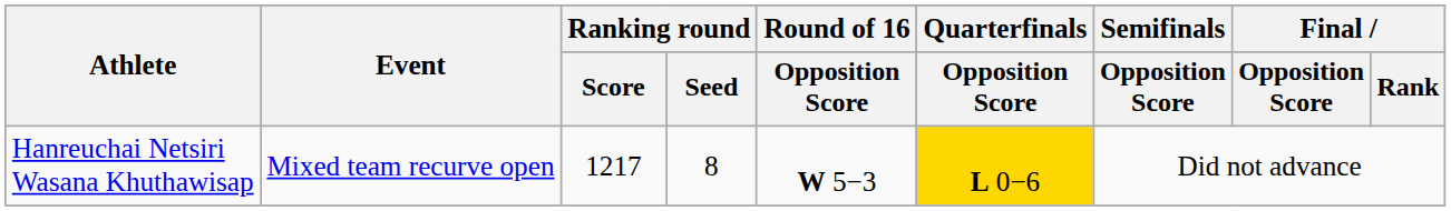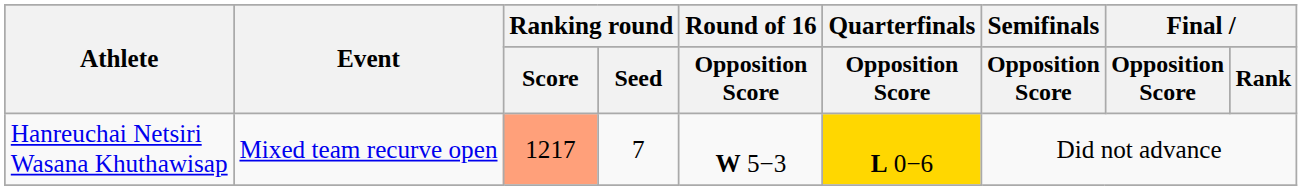Hanreuchai Netsiri Wasana Khuthawisap | Ranking round / Score: no background -> lightsalmon background
Hanreuchai Netsiri Wasana Khuthawisap | Ranking round / Seed: 8 -> 7
